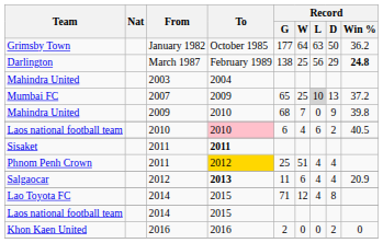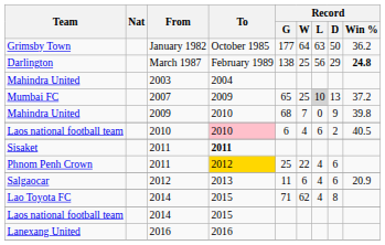Phnom Penh Crown | Record / W: 51 -> 22
Phnom Penh Crown | Record / D: 4 -> 6
Salgaocar | To: bold -> normal
Salgaocar | Record / D: 4 -> 6
Lao Toyota FC | Record / W: 12 -> 62
- row: Khon Kaen United | 2016 | 2016 | 2 | 0 | 0 | 2 | 0
+ row: Lanexang United | 2016 | 2016
